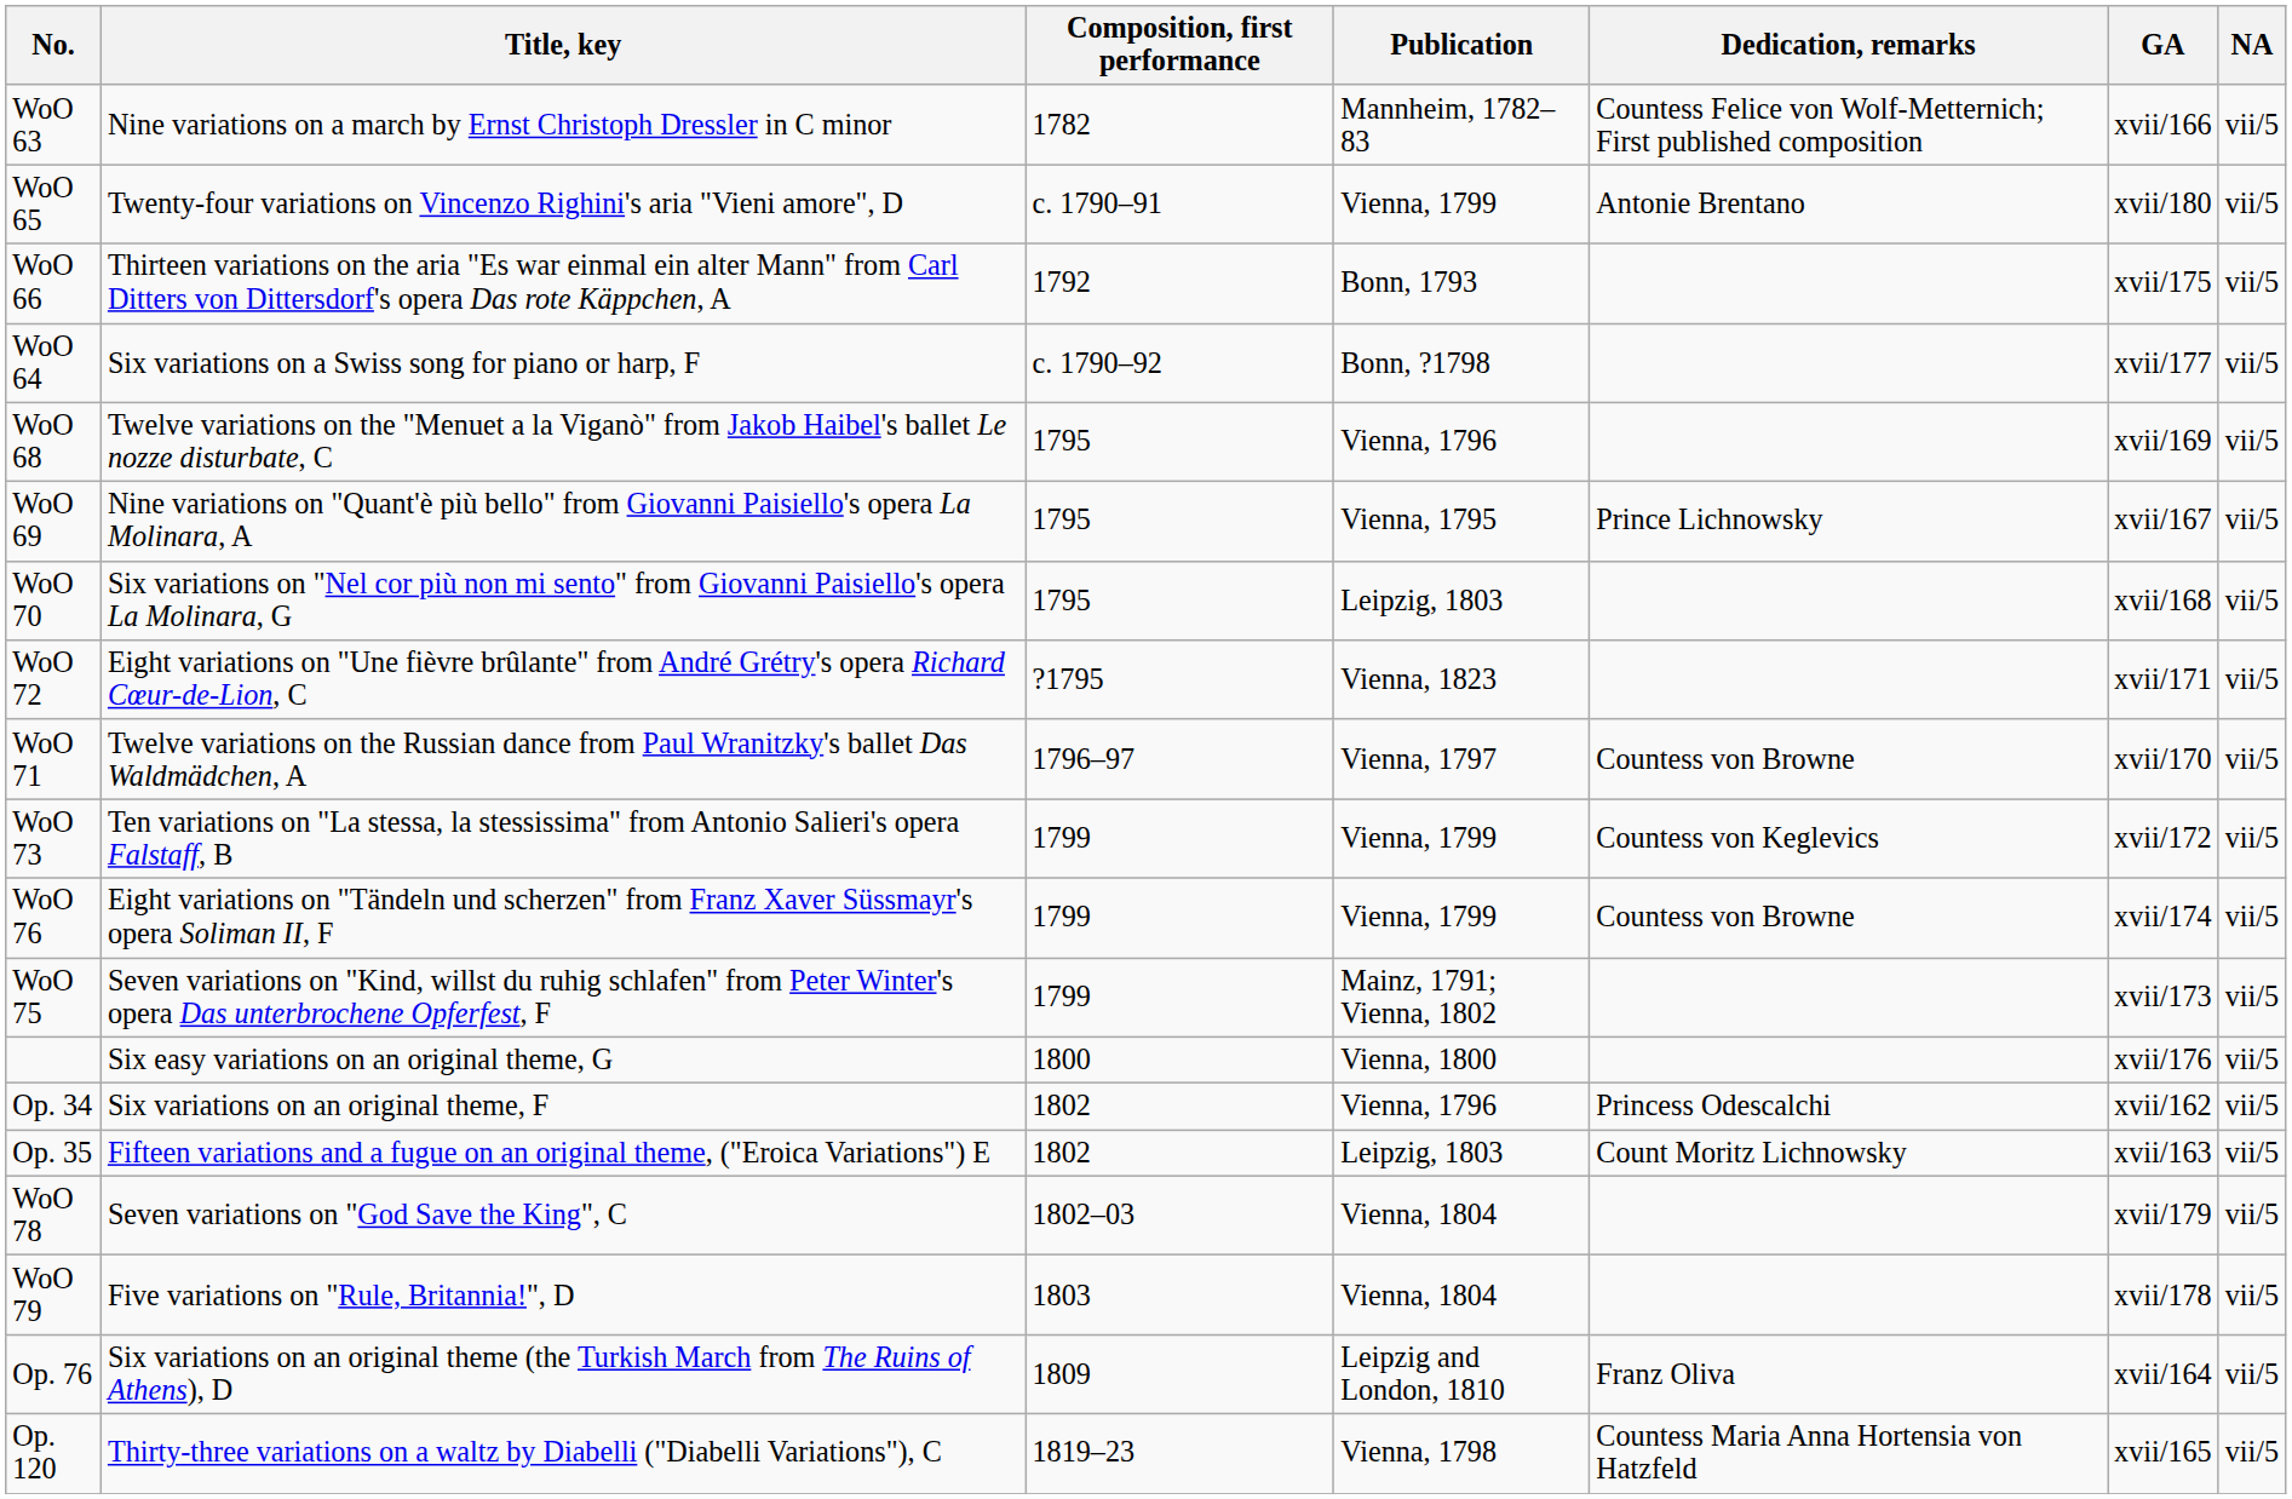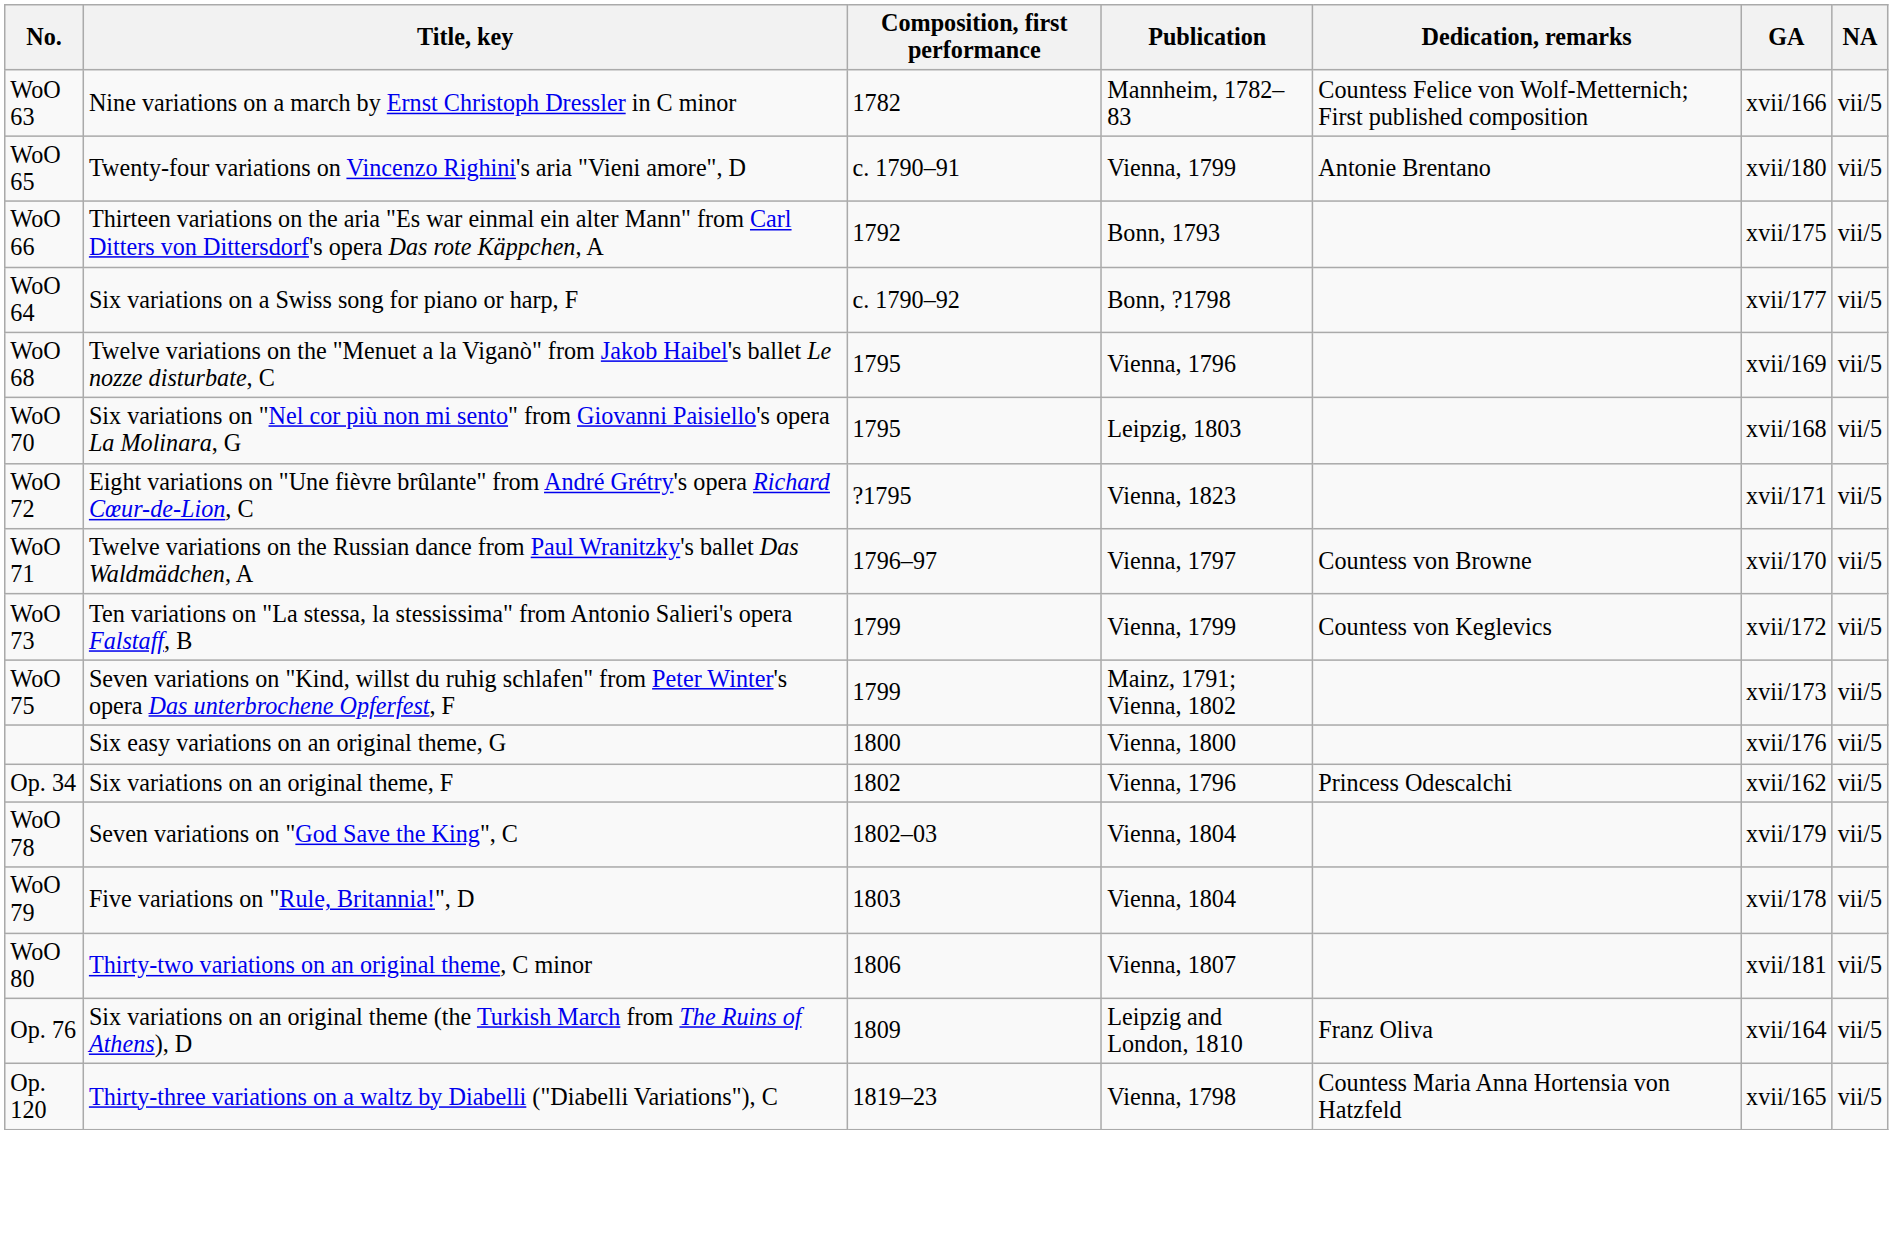- row: WoO 69 | Nine variations on "Quant'è più bello" from Giovanni Paisiello's opera La Molinara, A | 1795 | Vienna, 1795 | Prince Lichnowsky | xvii/167 | vii/5
- row: WoO 76 | Eight variations on "Tändeln und scherzen" from Franz Xaver Süssmayr's opera Soliman II, F | 1799 | Vienna, 1799 | Countess von Browne | xvii/174 | vii/5
- row: Op. 35 | Fifteen variations and a fugue on an original theme, ("Eroica Variations") E | 1802 | Leipzig, 1803 | Count Moritz Lichnowsky | xvii/163 | vii/5
+ row: WoO 80 | Thirty-two variations on an original theme, C minor | 1806 | Vienna, 1807 | xvii/181 | vii/5
